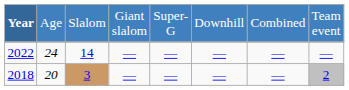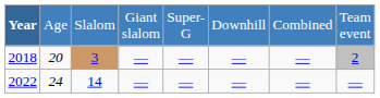rows swapped: 2018 <-> 2022
